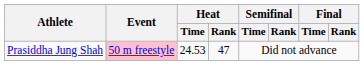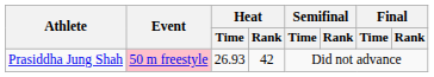Prasiddha Jung Shah | Heat / Time: 24.53 -> 26.93
Prasiddha Jung Shah | Heat / Rank: 47 -> 42
